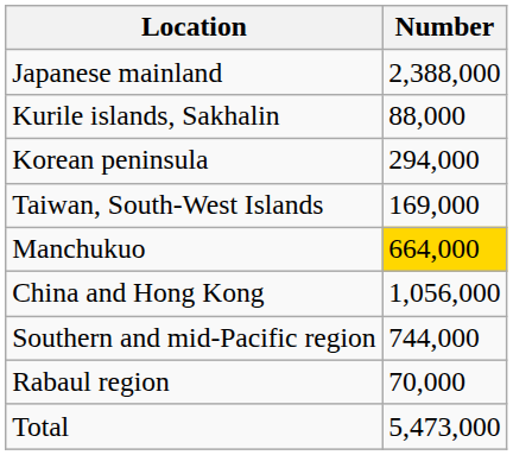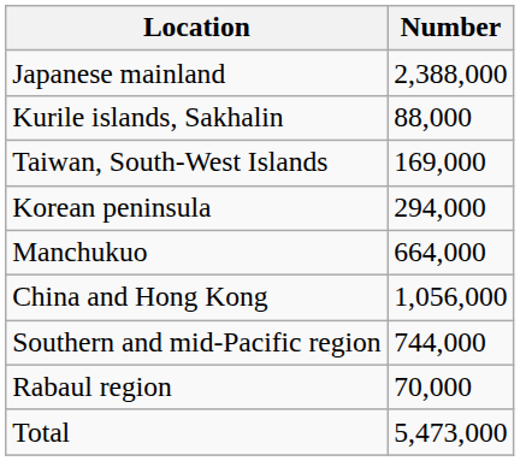rows swapped: Taiwan, South-West Islands <-> Korean peninsula
Manchukuo | Number: gold background -> no background
